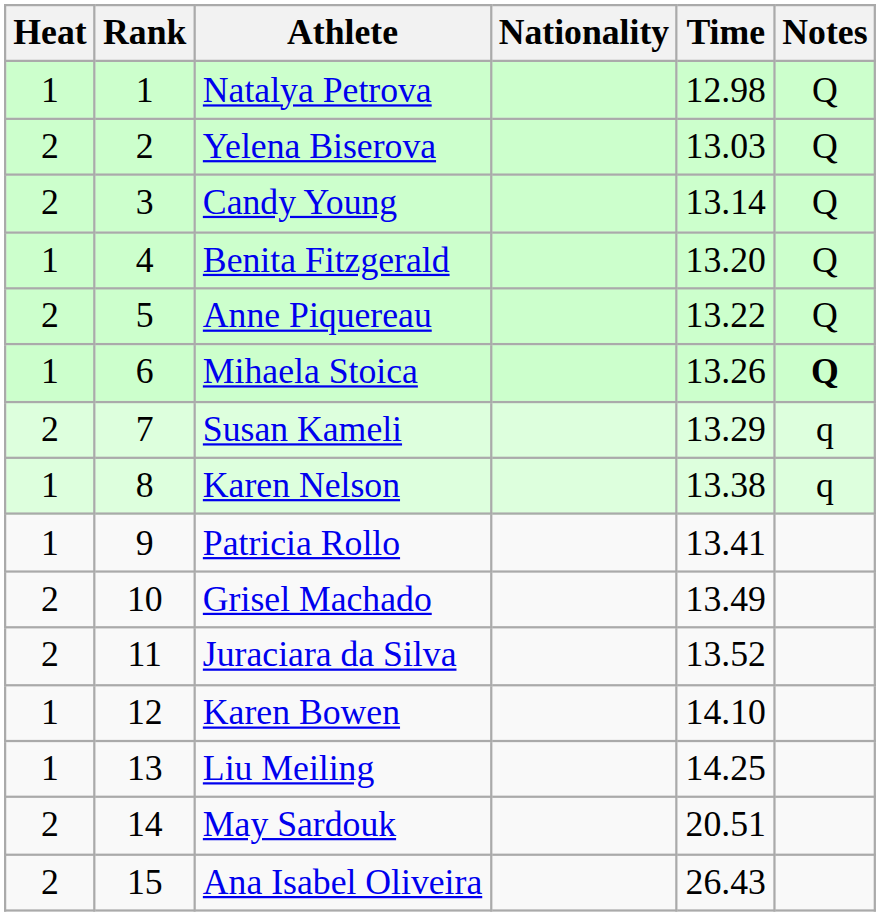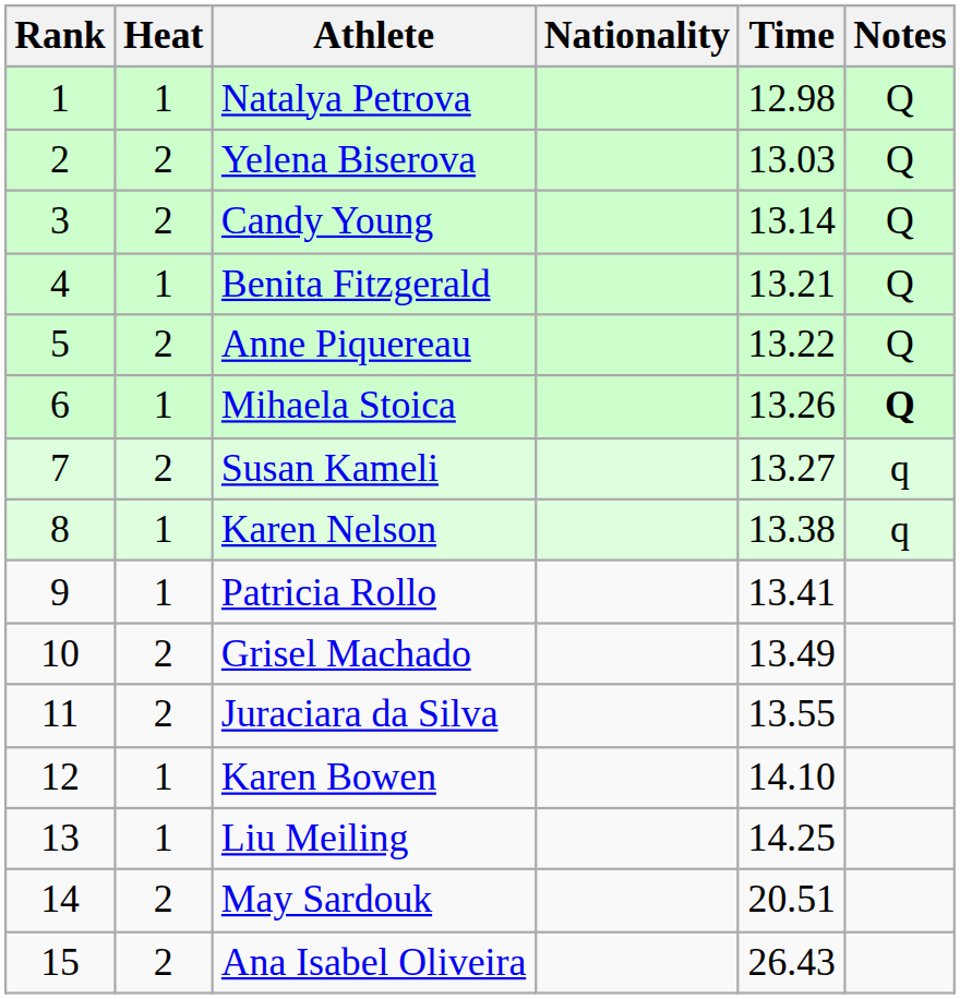columns swapped: Rank <-> Heat
Benita Fitzgerald | Time: 13.20 -> 13.21
Susan Kameli | Time: 13.29 -> 13.27
Juraciara da Silva | Time: 13.52 -> 13.55
